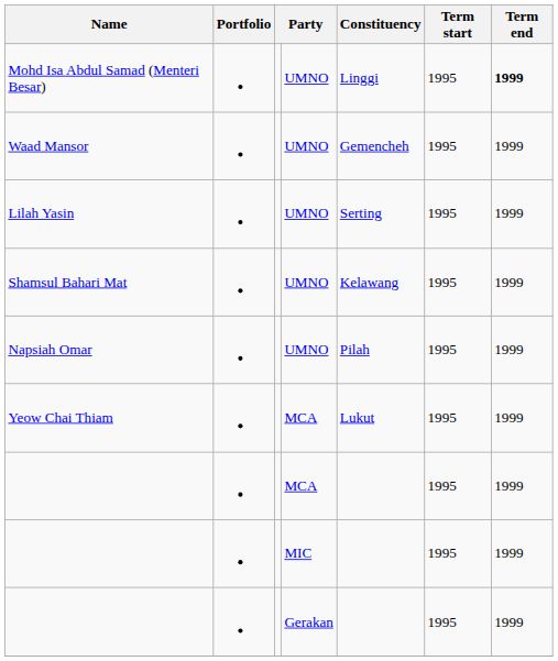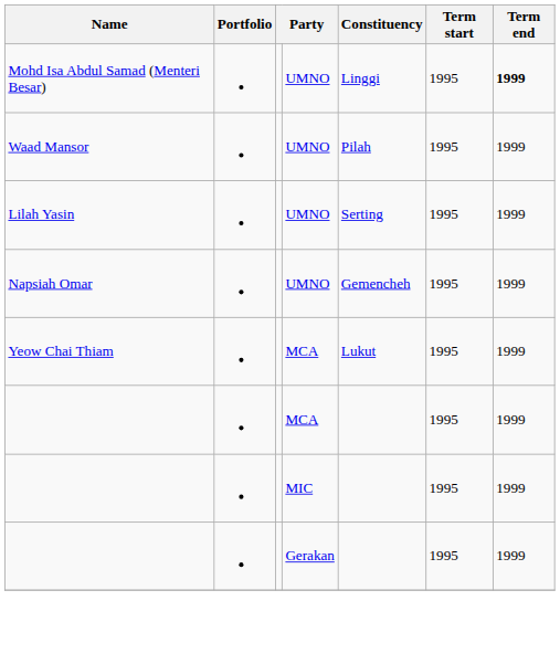Waad Mansor | Constituency: Gemencheh -> Pilah
- row: Shamsul Bahari Mat | UMNO | Kelawang | 1995 | 1999
Napsiah Omar | Constituency: Pilah -> Gemencheh
